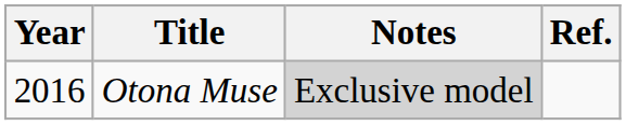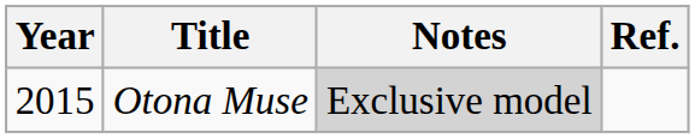Otona Muse | Year: 2016 -> 2015
